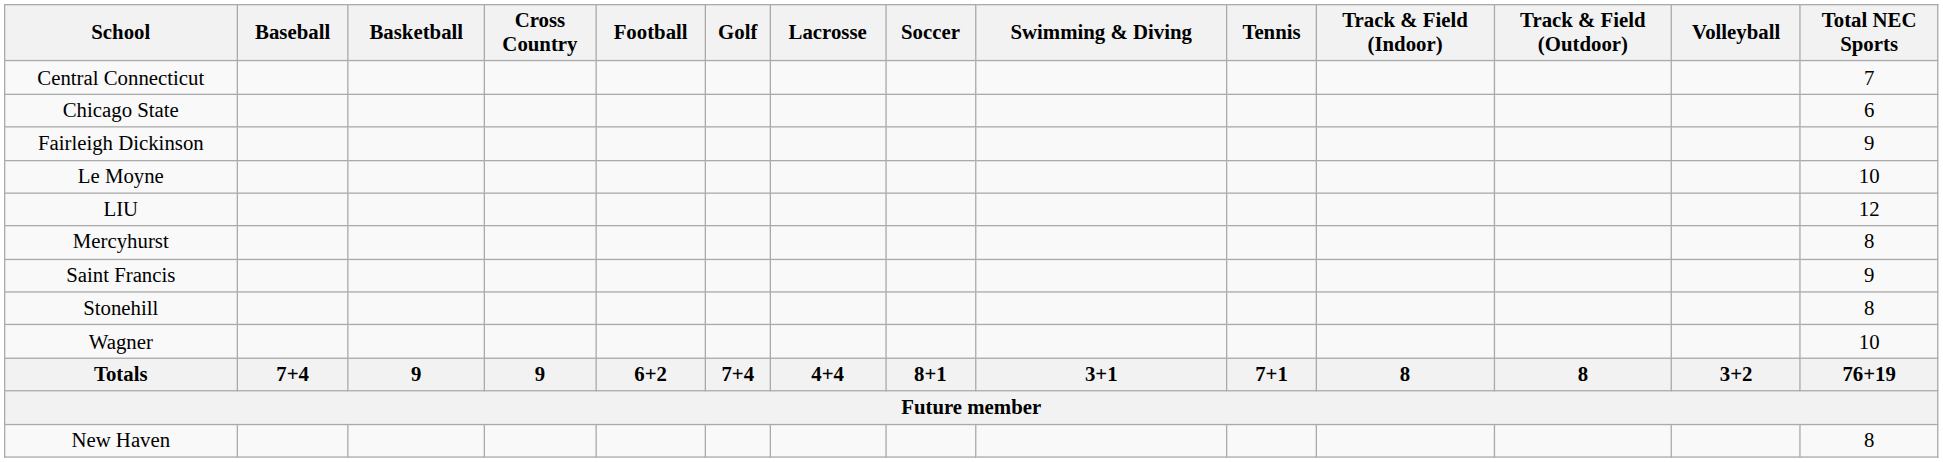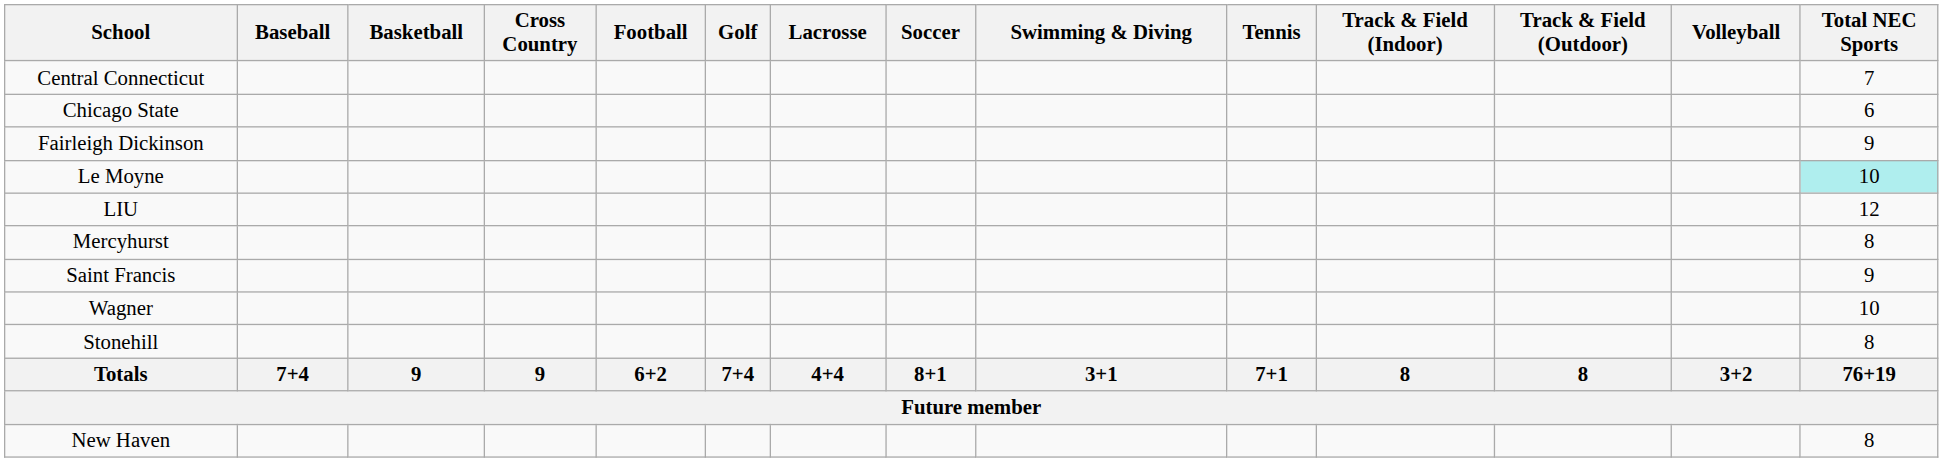Le Moyne | Total NEC Sports: no background -> paleturquoise background
rows swapped: Stonehill <-> Wagner
